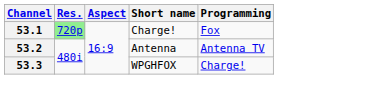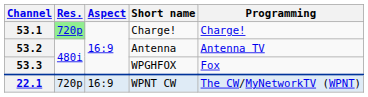53.1 | Programming: Fox -> Charge!
53.3 | Programming: Charge! -> Fox
+ row: 22.1 | 720p | 16:9 | WPNT CW | The CW/MyNetworkTV (WPNT)
